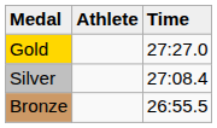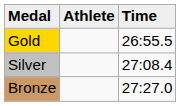Gold | Time: 27:27.0 -> 26:55.5
Bronze | Time: 26:55.5 -> 27:27.0
